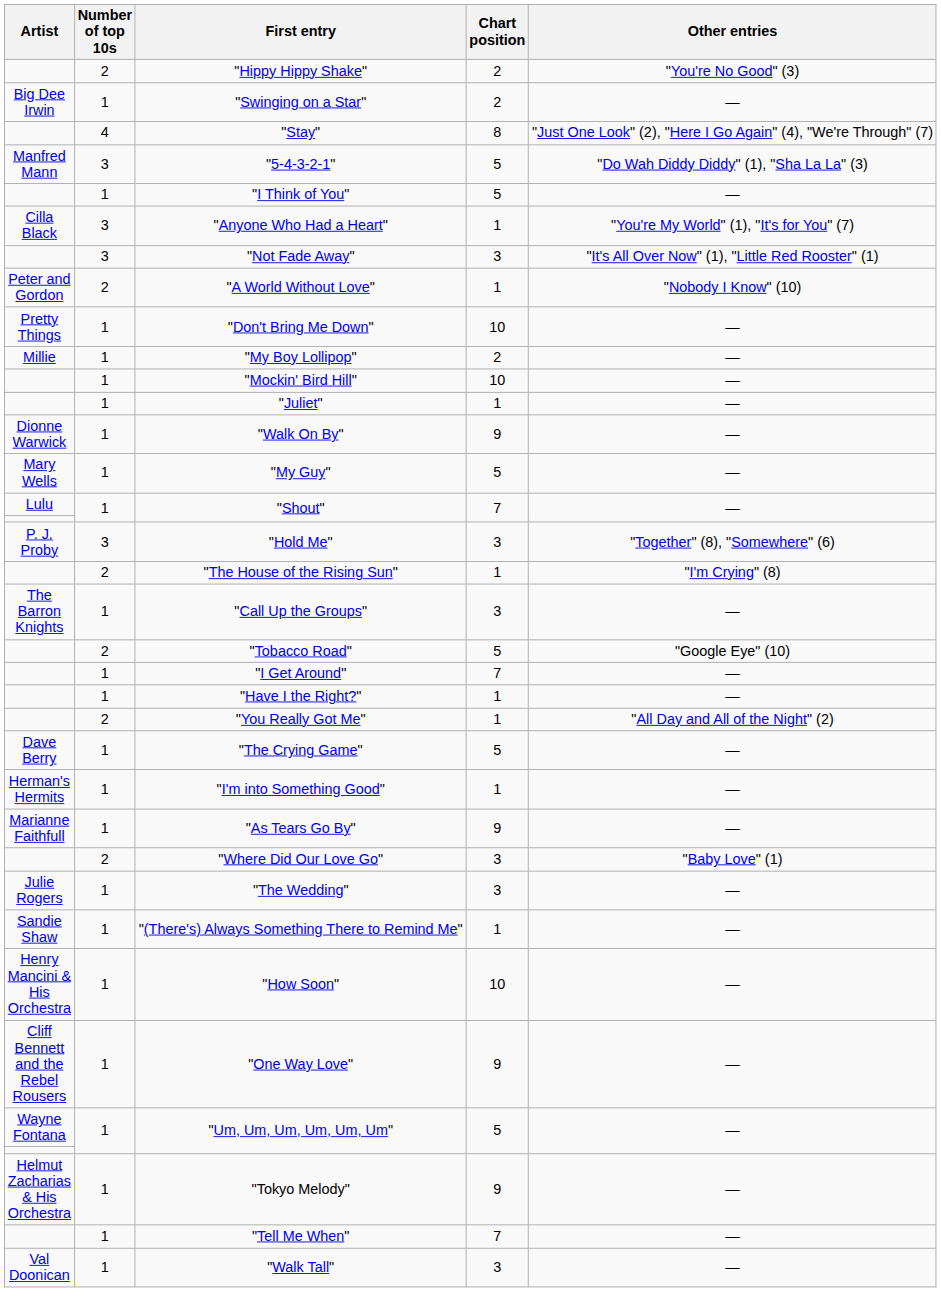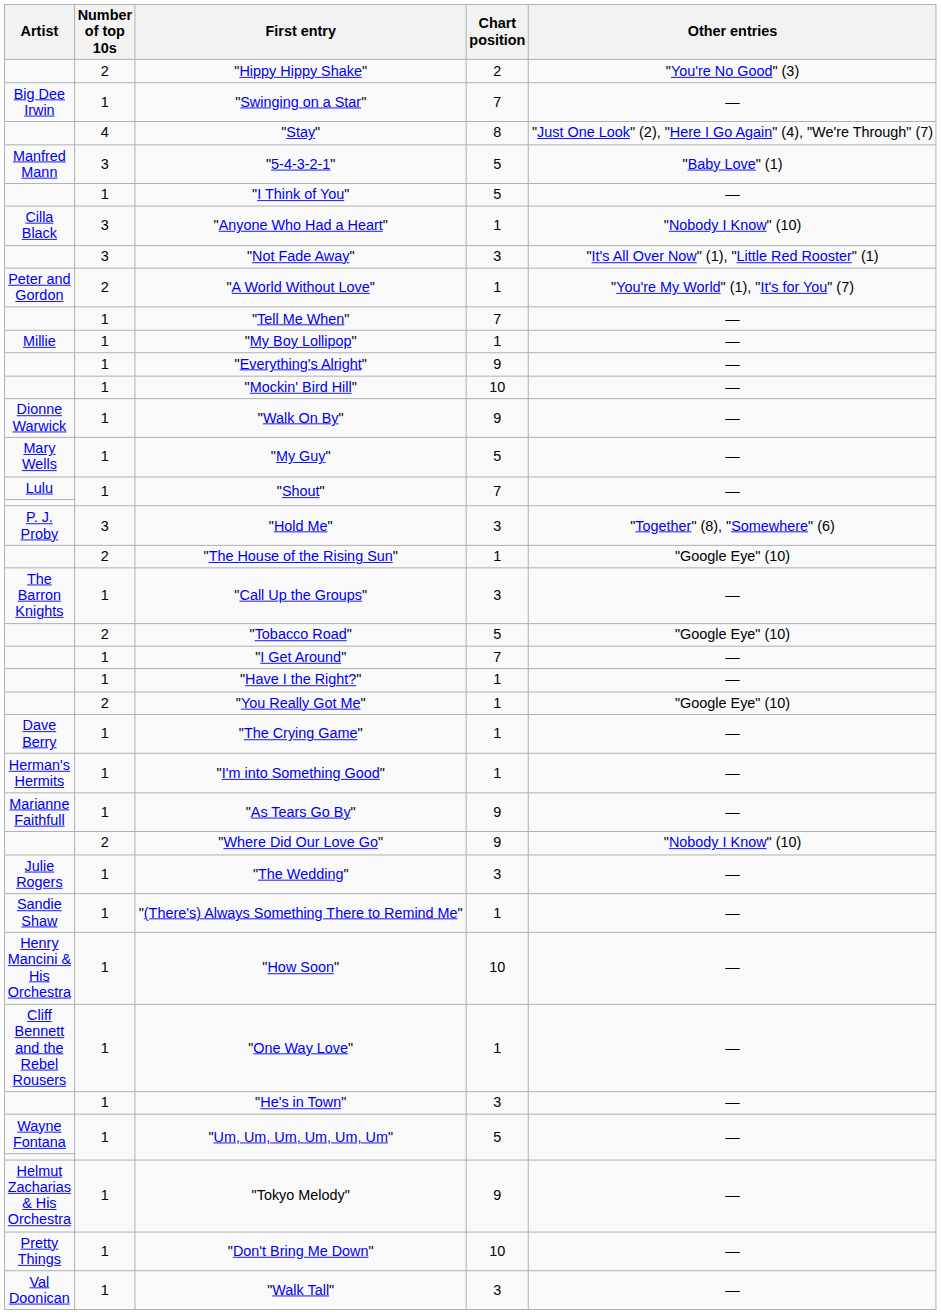"Swinging on a Star" | Chart position: 2 -> 7
"5-4-3-2-1" | Other entries: "Do Wah Diddy Diddy" (1), "Sha La La" (3) -> "Baby Love" (1)
"Anyone Who Had a Heart" | Other entries: "You're My World" (1), "It's for You" (7) -> "Nobody I Know" (10)
"A World Without Love" | Other entries: "Nobody I Know" (10) -> "You're My World" (1), "It's for You" (7)
rows swapped: "Tell Me When" <-> "Don't Bring Me Down"
"My Boy Lollipop" | Chart position: 2 -> 1
+ row: 1 | "Everything's Alright" | 9 | —
- row: 1 | "Juliet" | 1 | —
"The House of the Rising Sun" | Other entries: "I'm Crying" (8) -> "Google Eye" (10)
"You Really Got Me" | Other entries: "All Day and All of the Night" (2) -> "Google Eye" (10)
"The Crying Game" | Chart position: 5 -> 1
"Where Did Our Love Go" | Chart position: 3 -> 9
"Where Did Our Love Go" | Other entries: "Baby Love" (1) -> "Nobody I Know" (10)
"One Way Love" | Chart position: 9 -> 1
+ row: 1 | "He's in Town" | 3 | —
